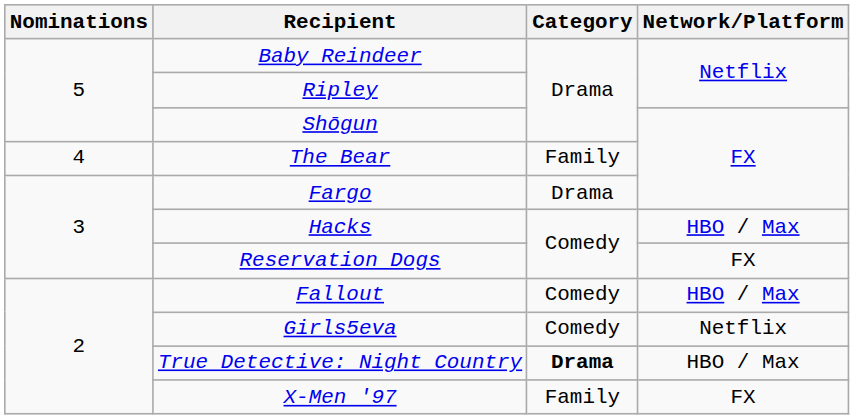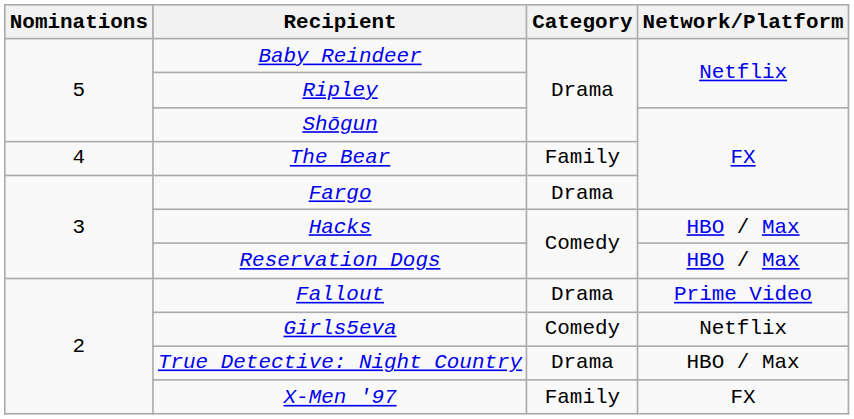Reservation Dogs | Network/Platform: FX -> HBO / Max
Fallout | Category: Comedy -> Drama
Fallout | Network/Platform: HBO / Max -> Prime Video
True Detective: Night Country | Category: bold -> normal
